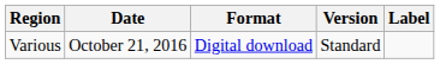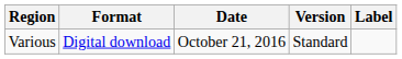columns swapped: Date <-> Format
